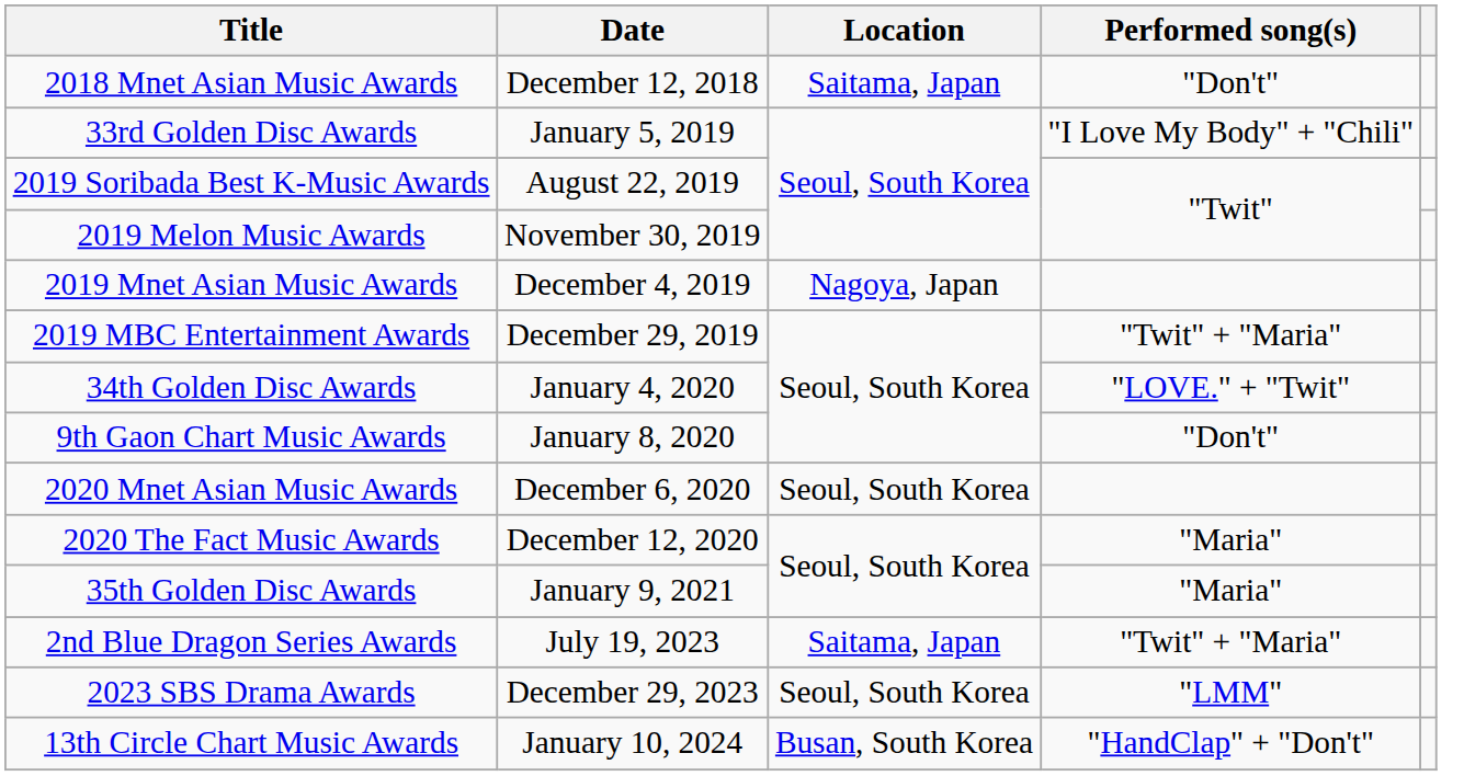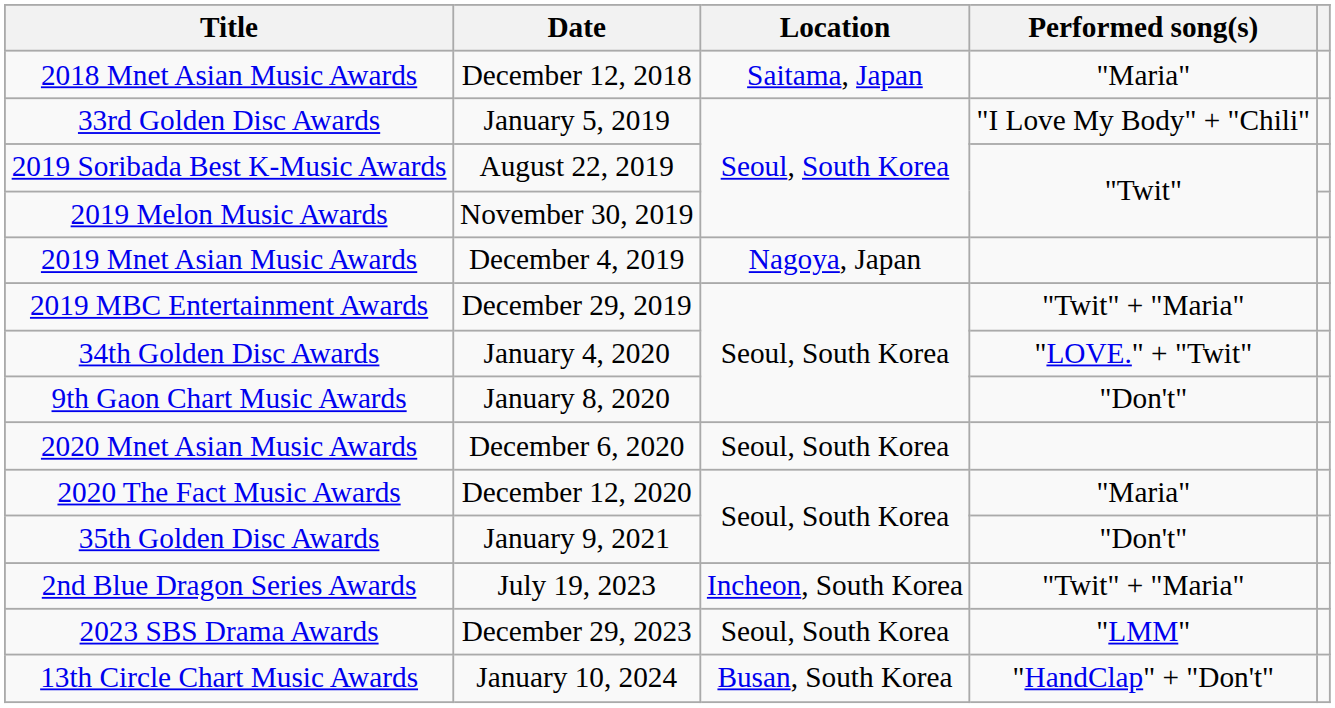2018 Mnet Asian Music Awards | Performed song(s): "Don't" -> "Maria"
35th Golden Disc Awards | Performed song(s): "Maria" -> "Don't"
2nd Blue Dragon Series Awards | Location: Saitama, Japan -> Incheon, South Korea
